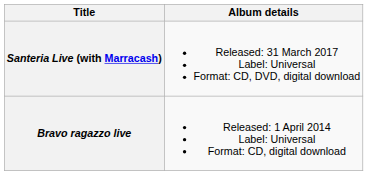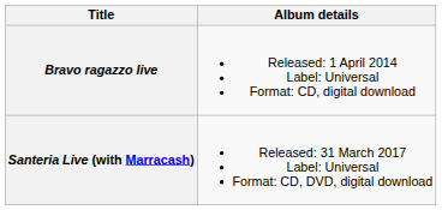rows swapped: Bravo ragazzo live <-> Santeria Live (with Marracash)
